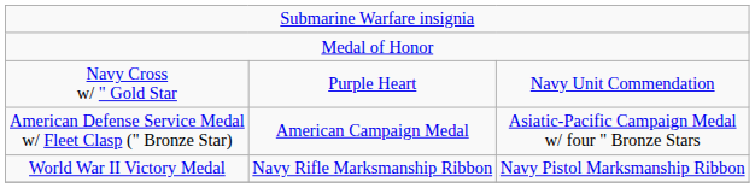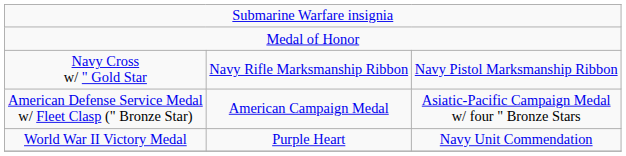Navy Cross w/ " Gold Star | column 2: Purple Heart -> Navy Rifle Marksmanship Ribbon
Navy Cross w/ " Gold Star | column 3: Navy Unit Commendation -> Navy Pistol Marksmanship Ribbon
World War II Victory Medal | column 2: Navy Rifle Marksmanship Ribbon -> Purple Heart
World War II Victory Medal | column 3: Navy Pistol Marksmanship Ribbon -> Navy Unit Commendation
